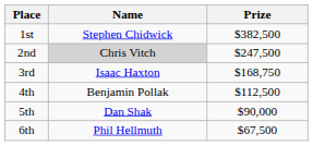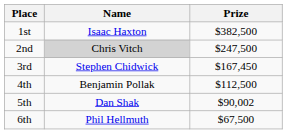1st | Name: Stephen Chidwick -> Isaac Haxton
3rd | Name: Isaac Haxton -> Stephen Chidwick
3rd | Prize: $168,750 -> $167,450
5th | Prize: $90,000 -> $90,002
